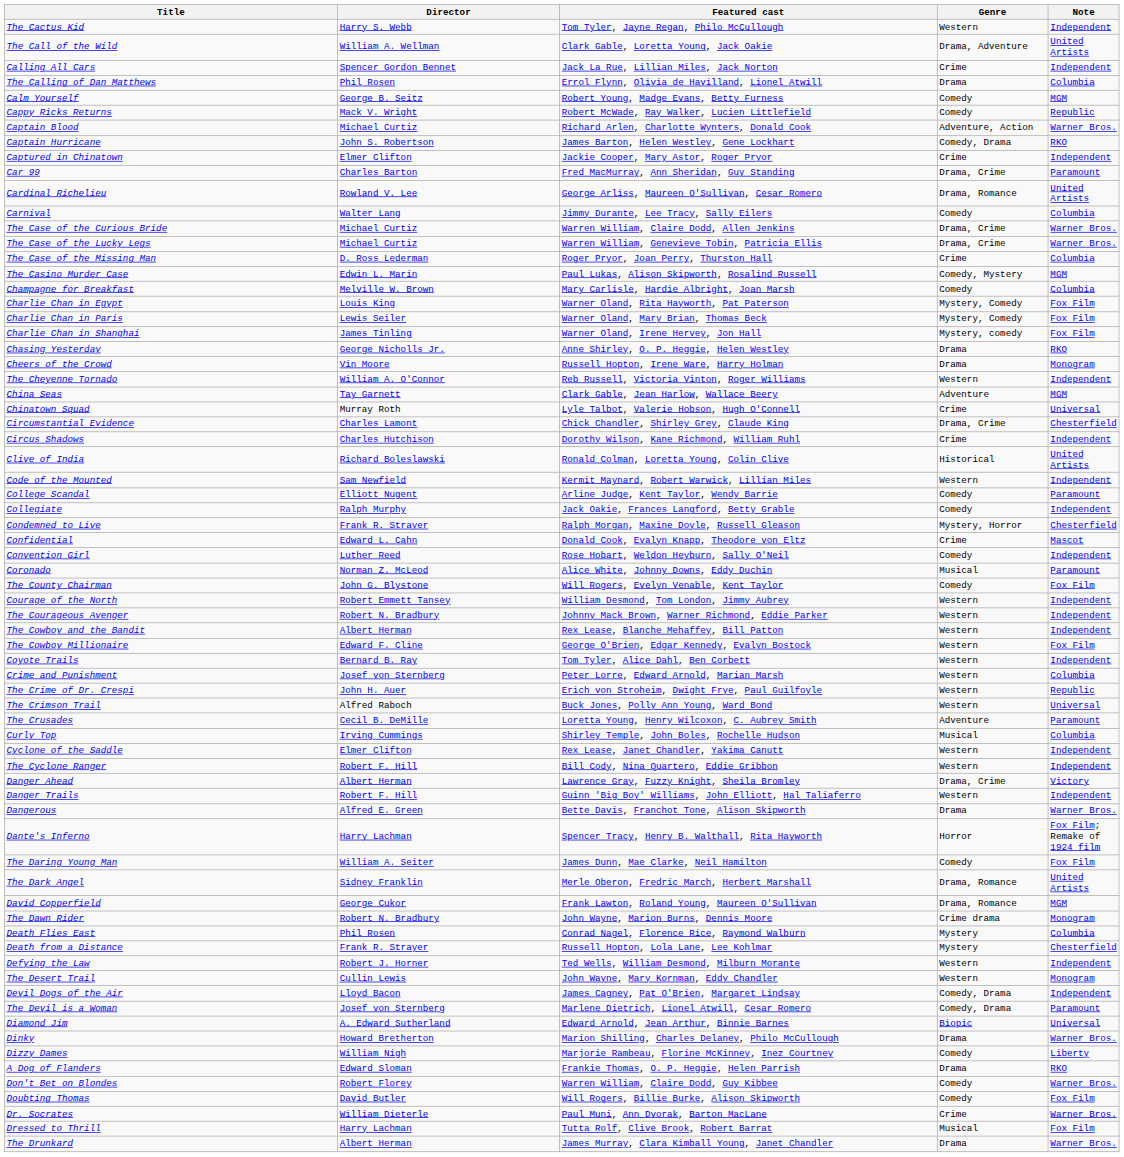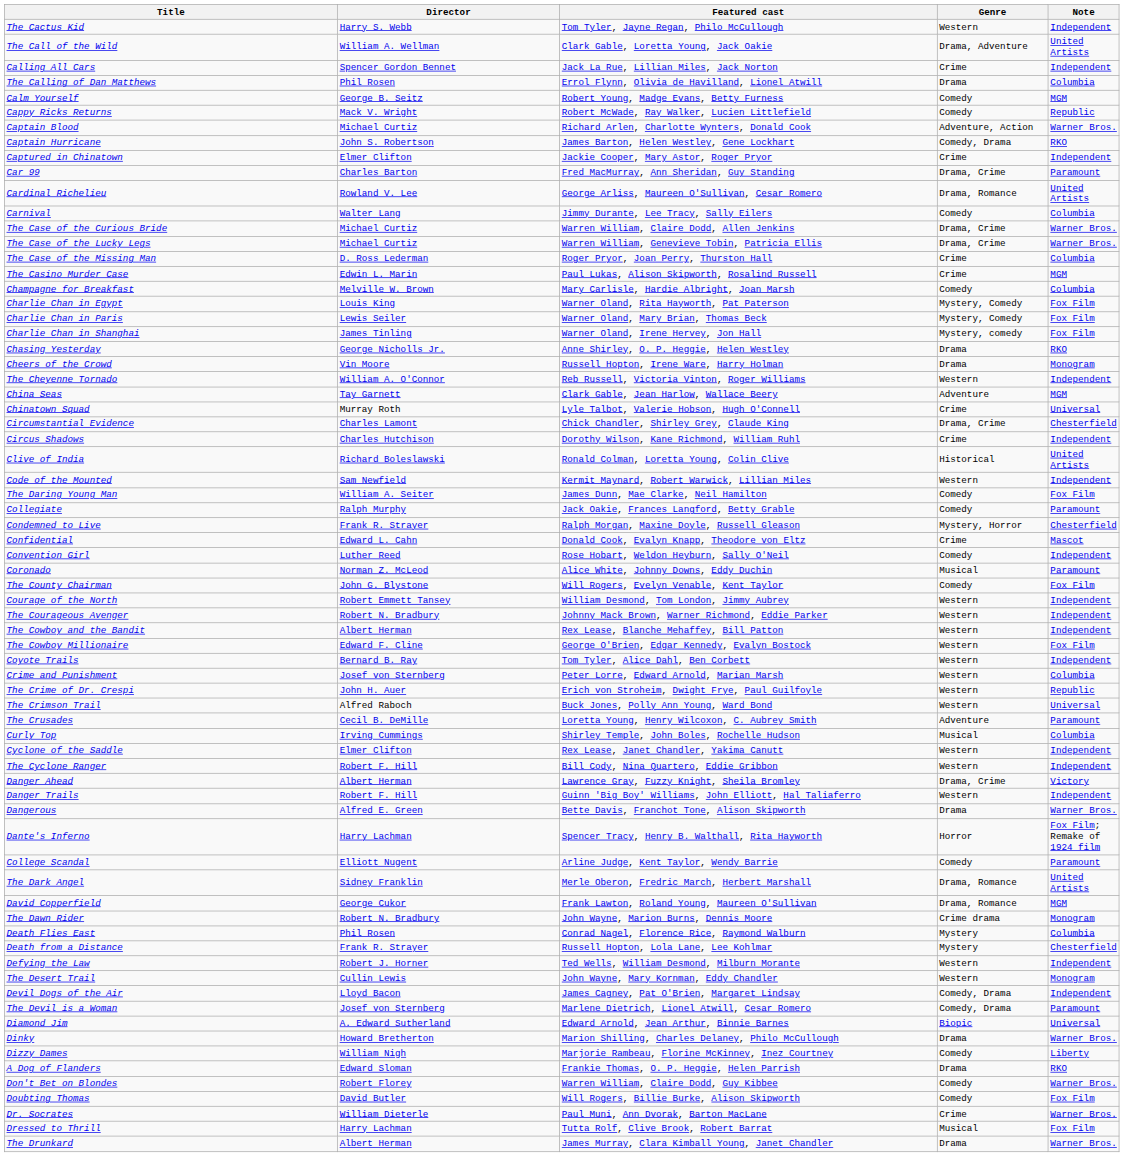The Casino Murder Case | Genre: Comedy, Mystery -> Crime
rows swapped: College Scandal <-> The Daring Young Man
Collegiate | Note: Independent -> Paramount
